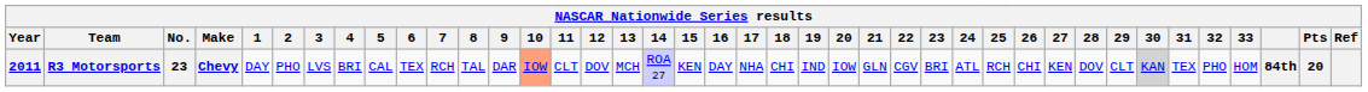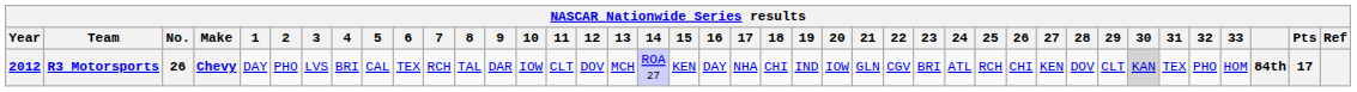R3 Motorsports | Year: 2011 -> 2012
R3 Motorsports | No.: 23 -> 26
R3 Motorsports | 10: lightsalmon background -> no background
R3 Motorsports | Pts: 20 -> 17
